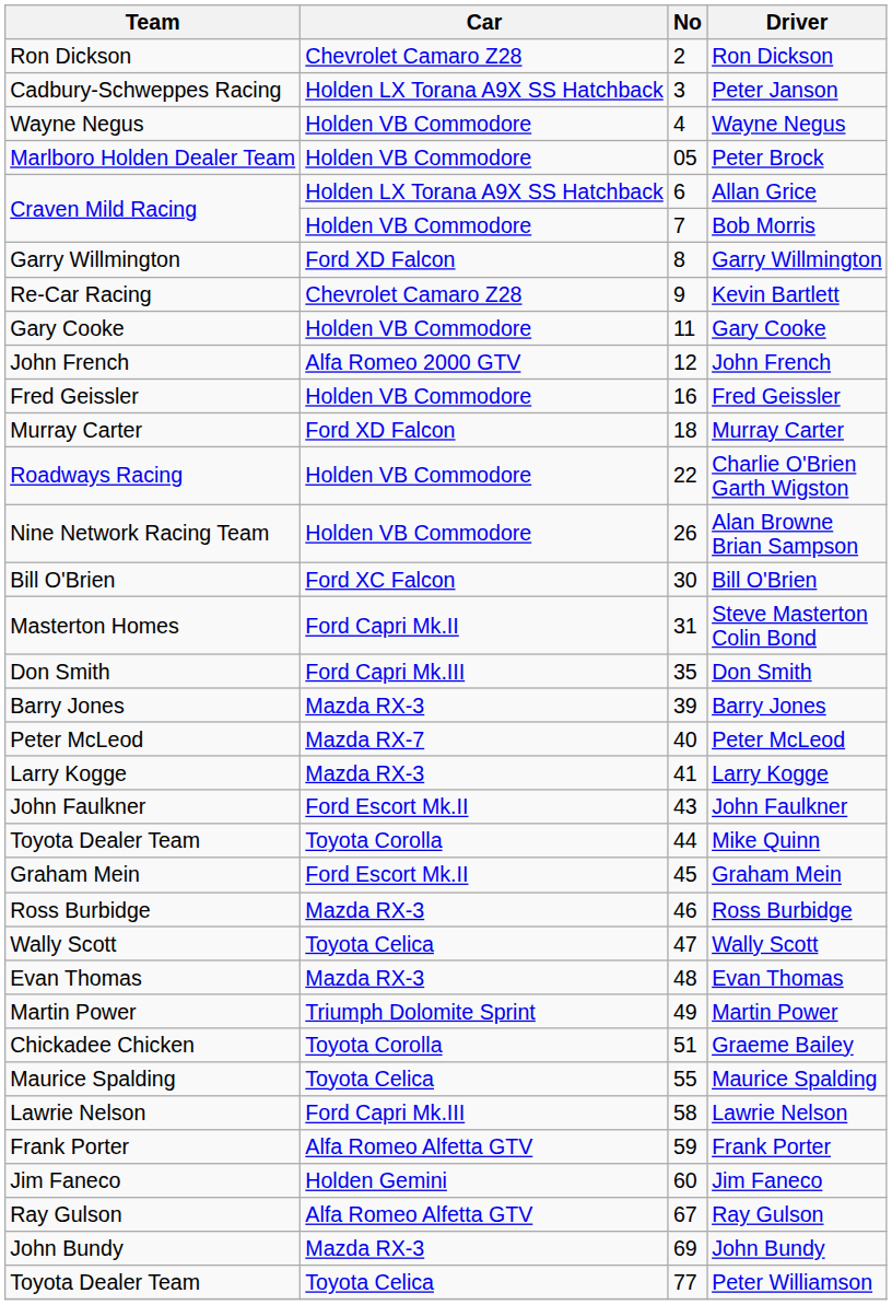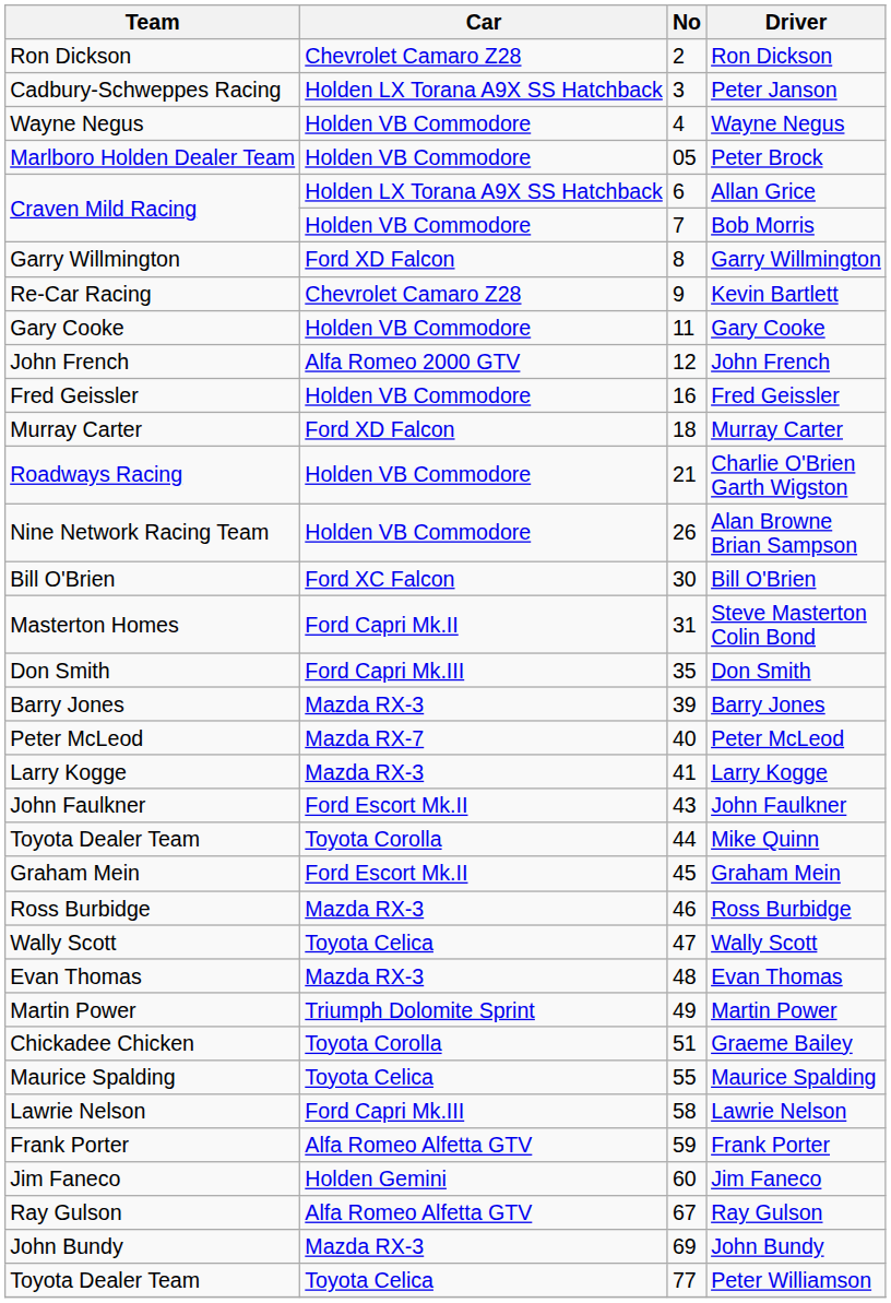Charlie O'Brien Garth Wigston | No: 22 -> 21
